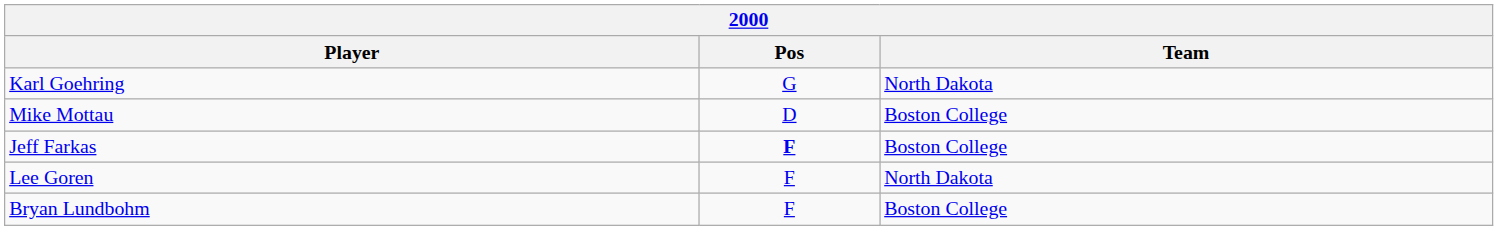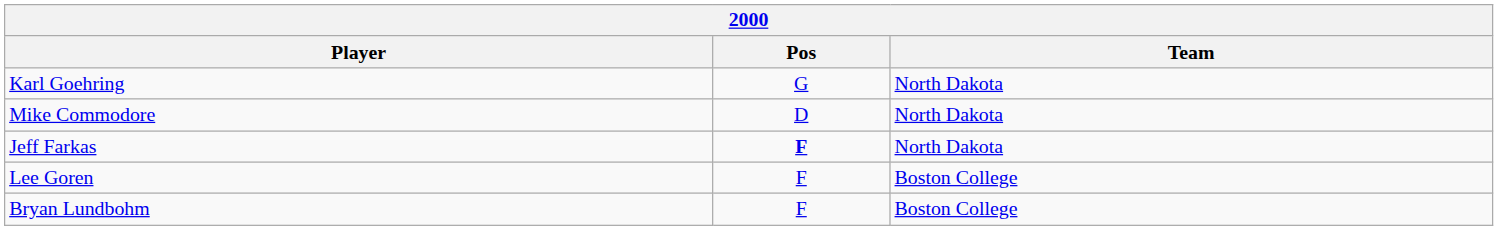+ row: Mike Commodore | D | North Dakota
- row: Mike Mottau | D | Boston College
Jeff Farkas | Team: Boston College -> North Dakota
Lee Goren | Team: North Dakota -> Boston College
